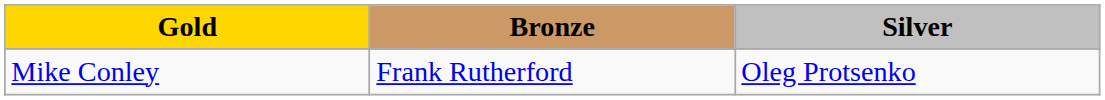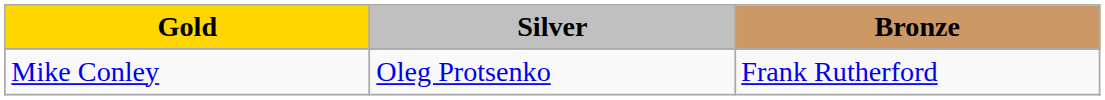columns swapped: Silver <-> Bronze
